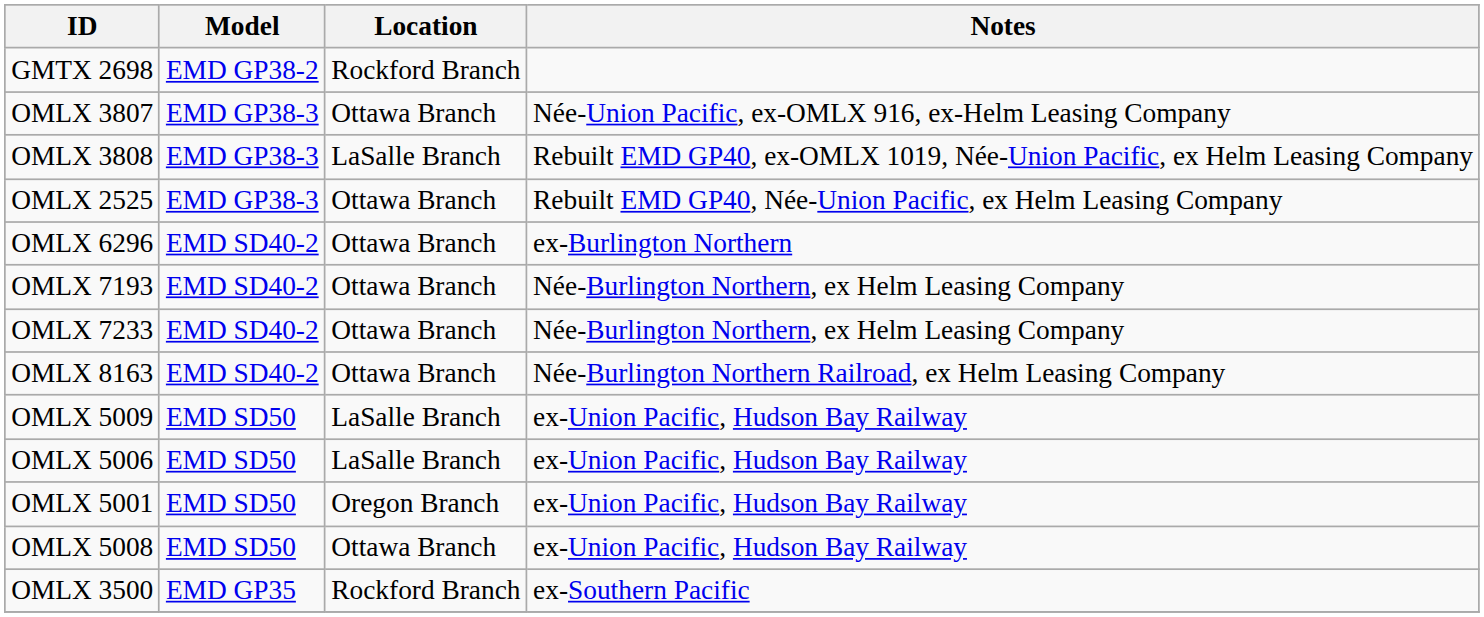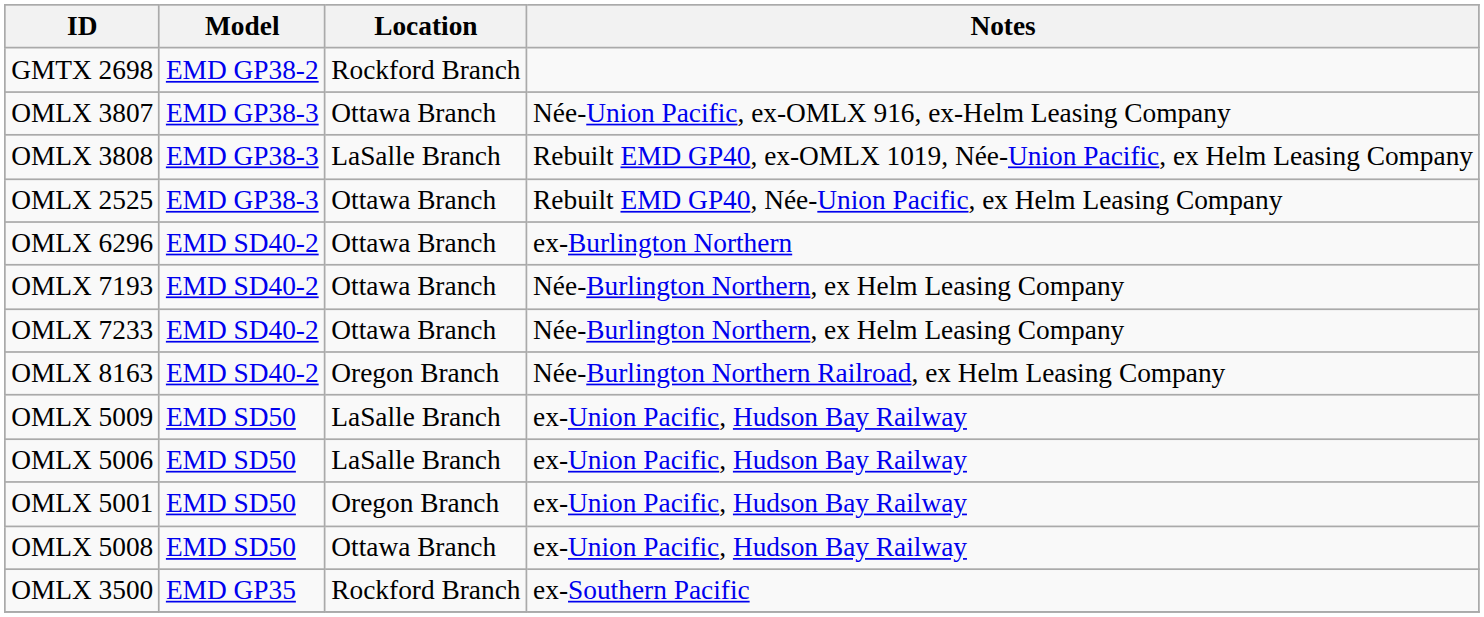OMLX 8163 | Location: Ottawa Branch -> Oregon Branch
